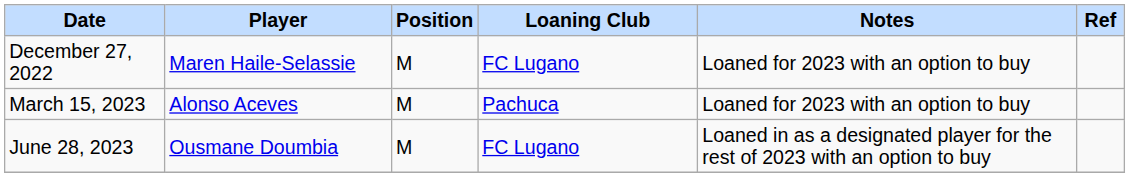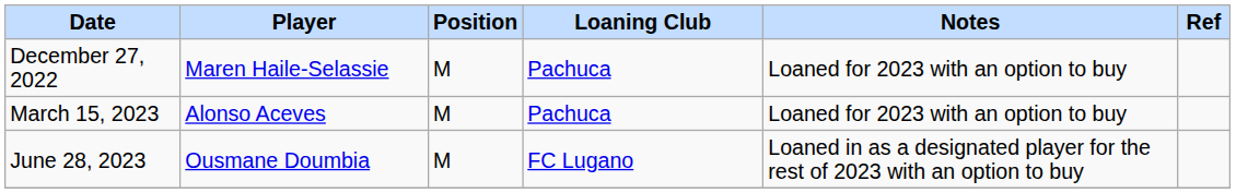December 27, 2022 | Loaning Club: FC Lugano -> Pachuca
